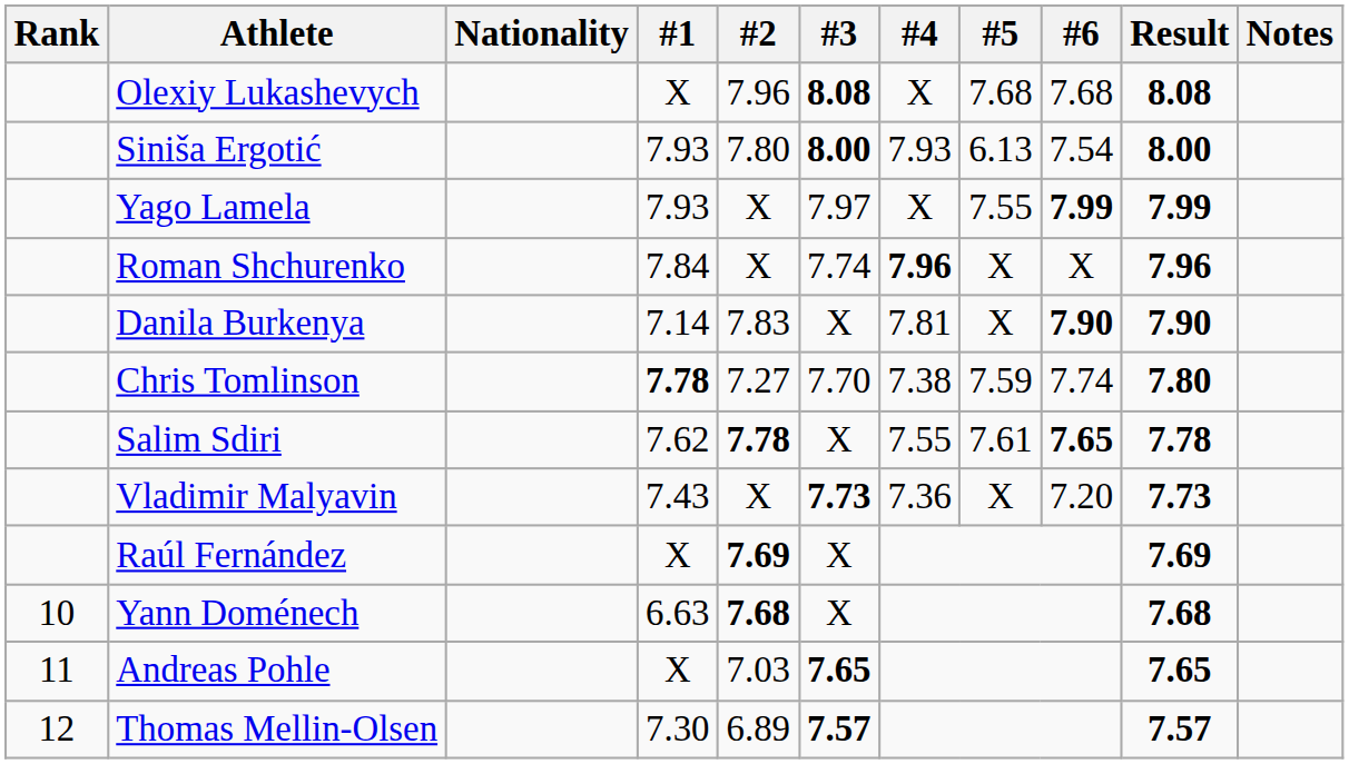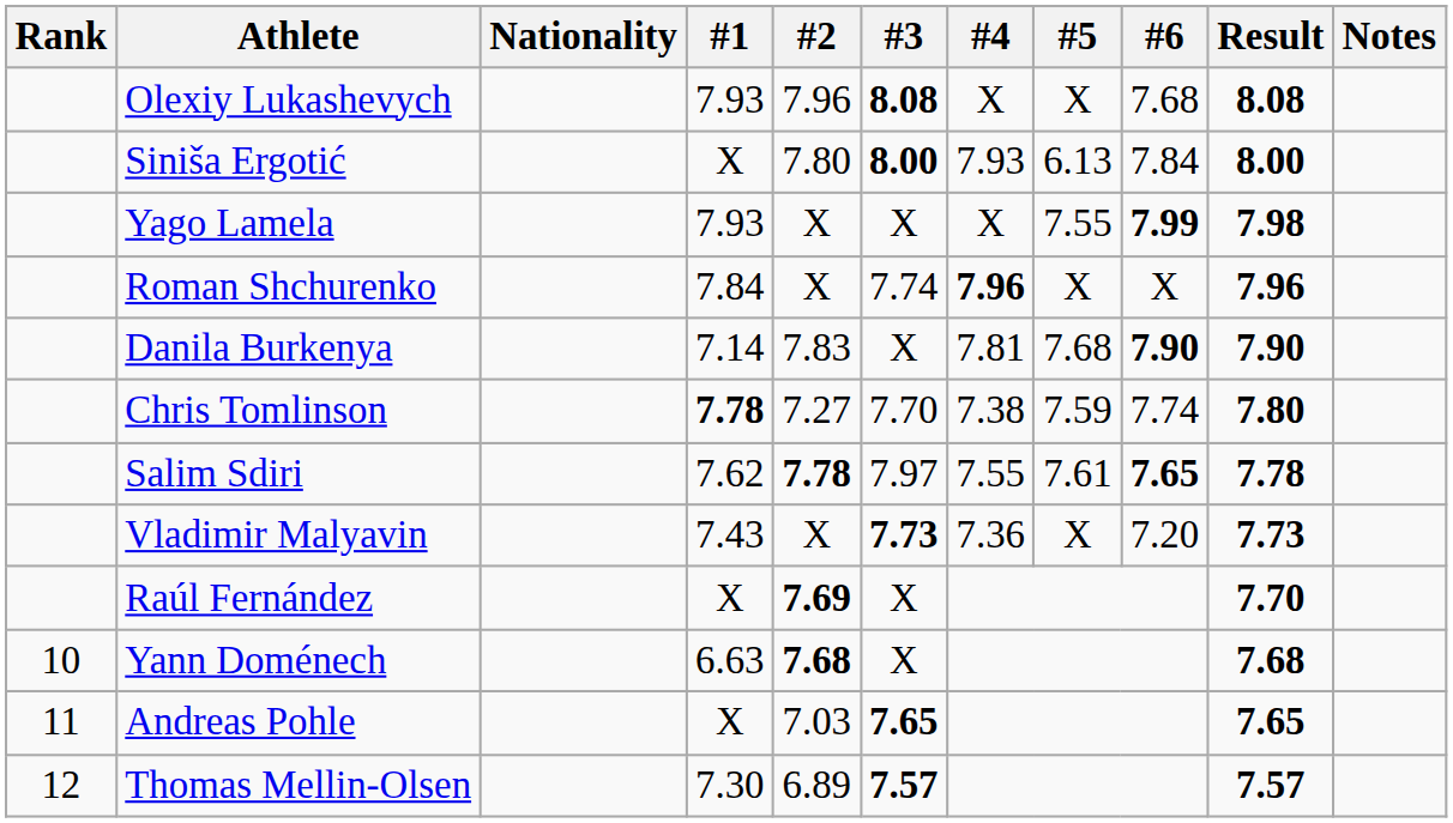Olexiy Lukashevych | #1: X -> 7.93
Olexiy Lukashevych | #5: 7.68 -> X
Siniša Ergotić | #1: 7.93 -> X
Siniša Ergotić | #6: 7.54 -> 7.84
Yago Lamela | #3: 7.97 -> X
Yago Lamela | Result: 7.99 -> 7.98
Danila Burkenya | #5: X -> 7.68
Salim Sdiri | #3: X -> 7.97
Raúl Fernández | Result: 7.69 -> 7.70
